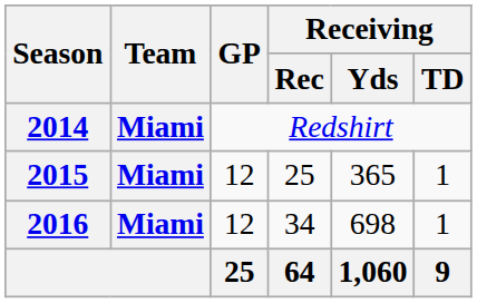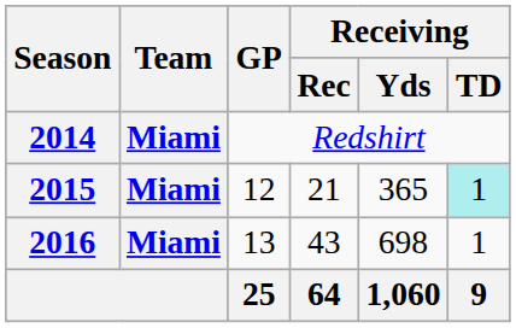2015 | Receiving / Rec: 25 -> 21
2015 | Receiving / TD: no background -> paleturquoise background
2016 | GP: 12 -> 13
2016 | Receiving / Rec: 34 -> 43
